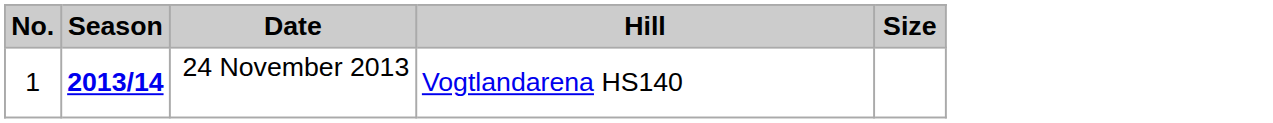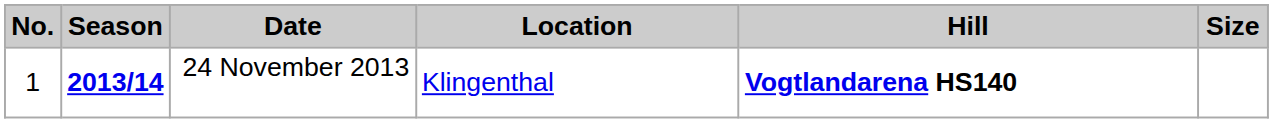+ column: Location | Klingenthal
24 November 2013 | Hill: normal -> bold
